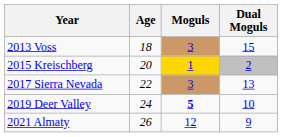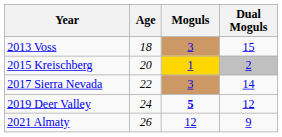2017 Sierra Nevada | Dual Moguls: 13 -> 14
2019 Deer Valley | Dual Moguls: 10 -> 12
